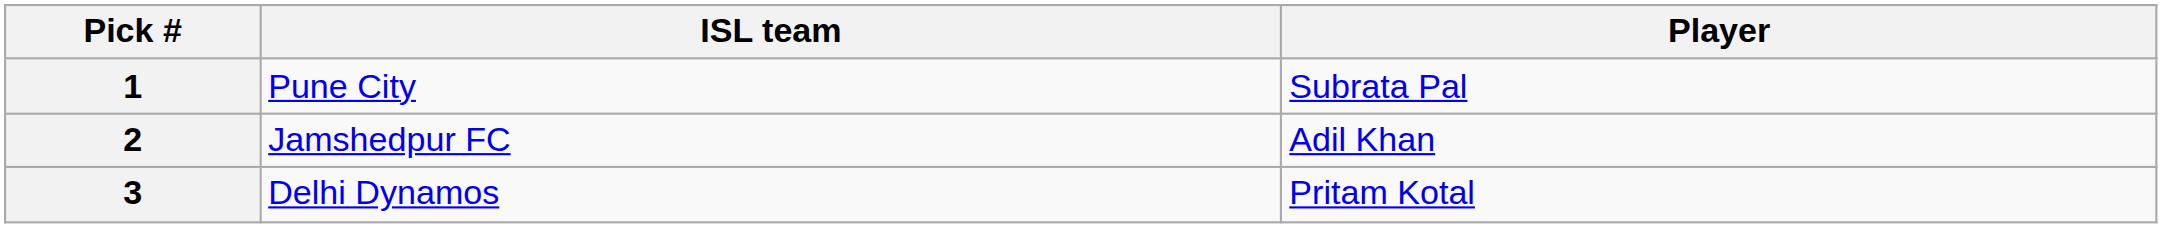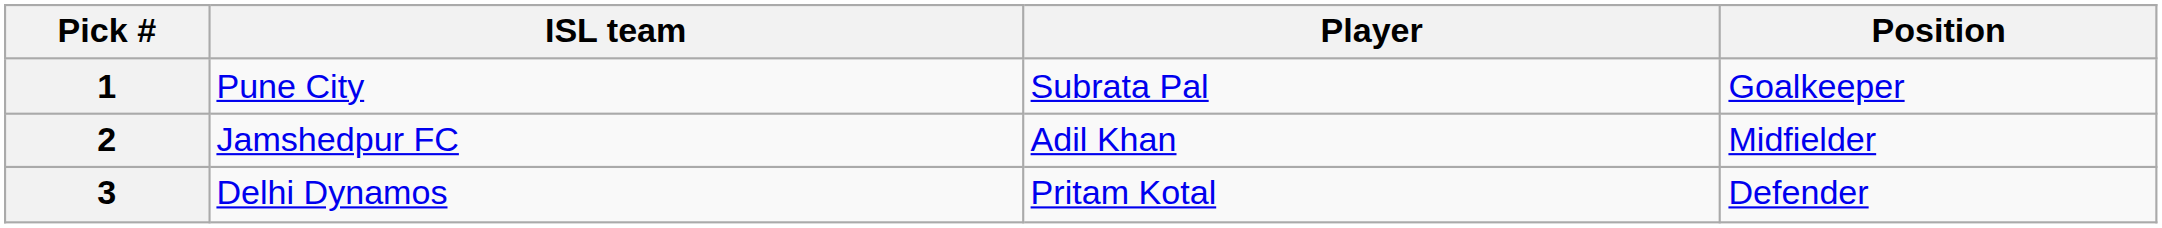+ column: Position | Goalkeeper | Midfielder | Defender
